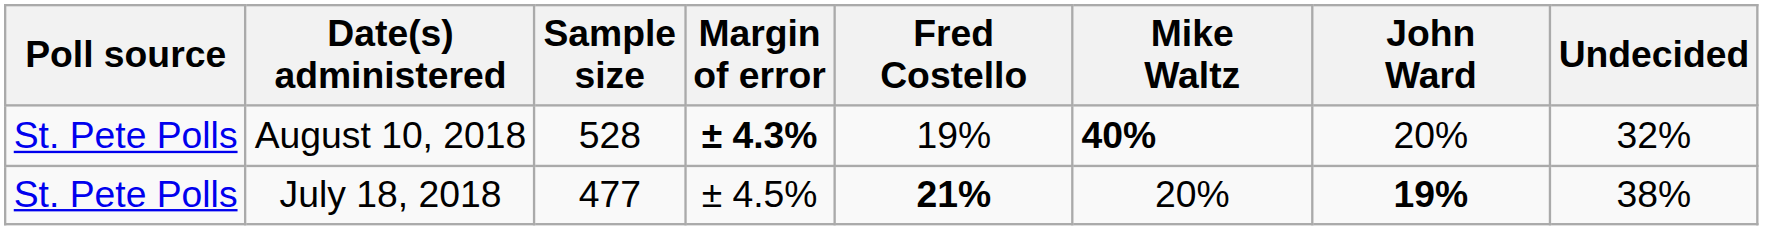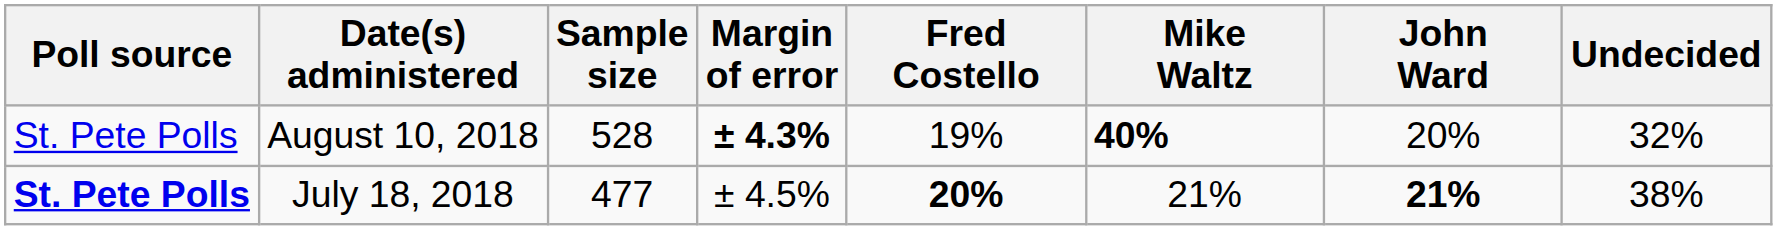July 18, 2018 | Poll source: normal -> bold
July 18, 2018 | Fred Costello: 21% -> 20%
July 18, 2018 | Mike Waltz: 20% -> 21%
July 18, 2018 | John Ward: 19% -> 21%
